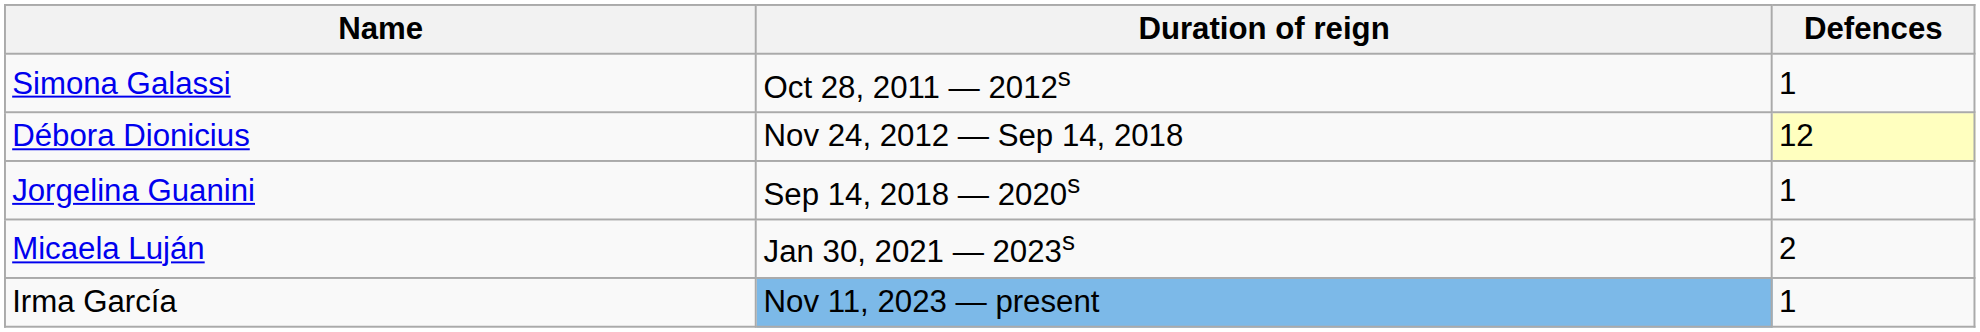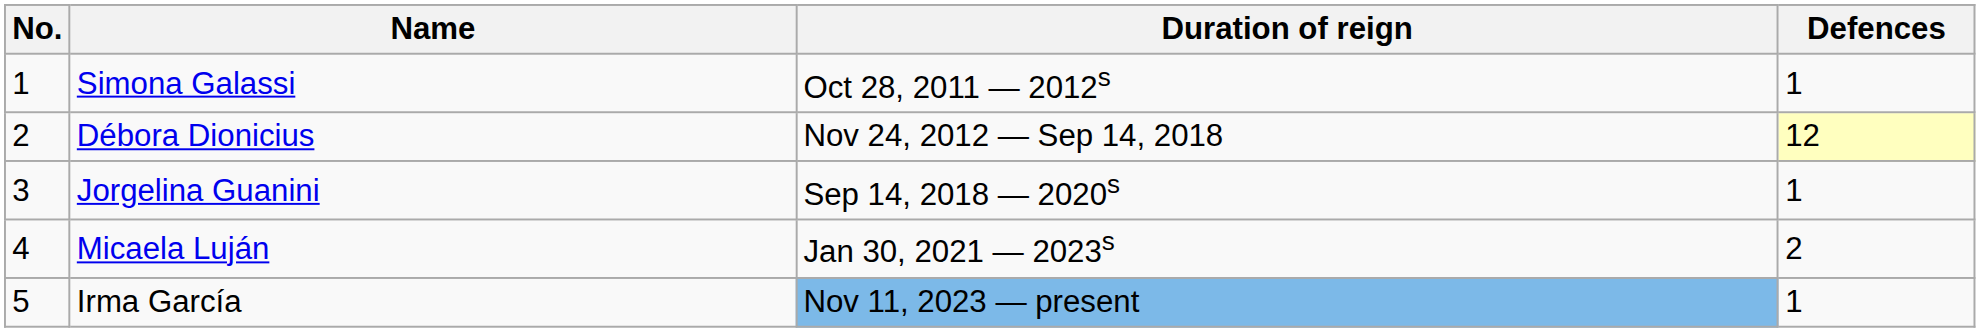+ column: No. | 1 | 2 | 3 | 4 | 5
